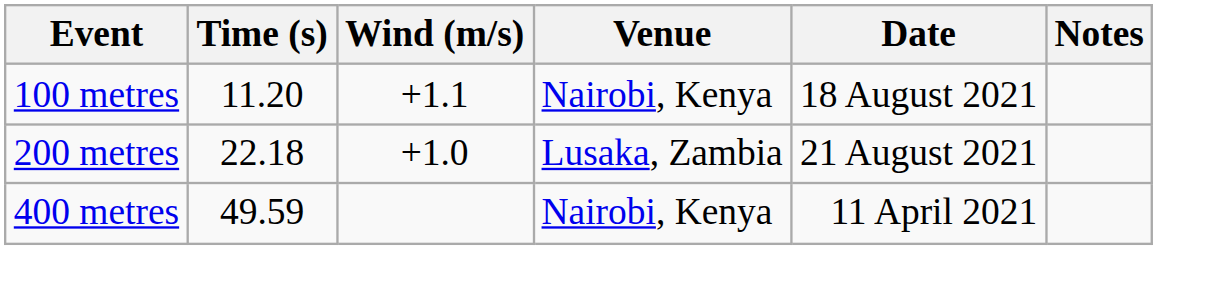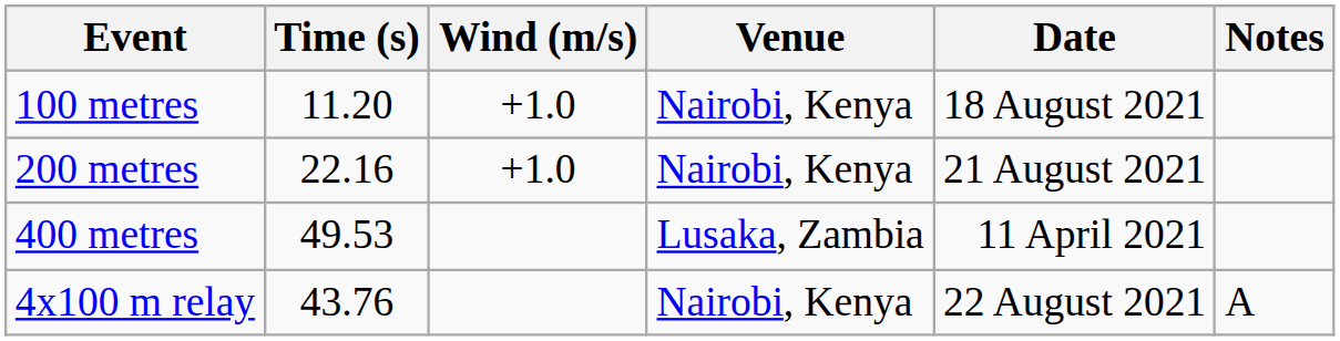100 metres | Wind (m/s): +1.1 -> +1.0
200 metres | Time (s): 22.18 -> 22.16
200 metres | Venue: Lusaka, Zambia -> Nairobi, Kenya
400 metres | Time (s): 49.59 -> 49.53
400 metres | Venue: Nairobi, Kenya -> Lusaka, Zambia
+ row: 4x100 m relay | 43.76 | Nairobi, Kenya | 22 August 2021 | A
